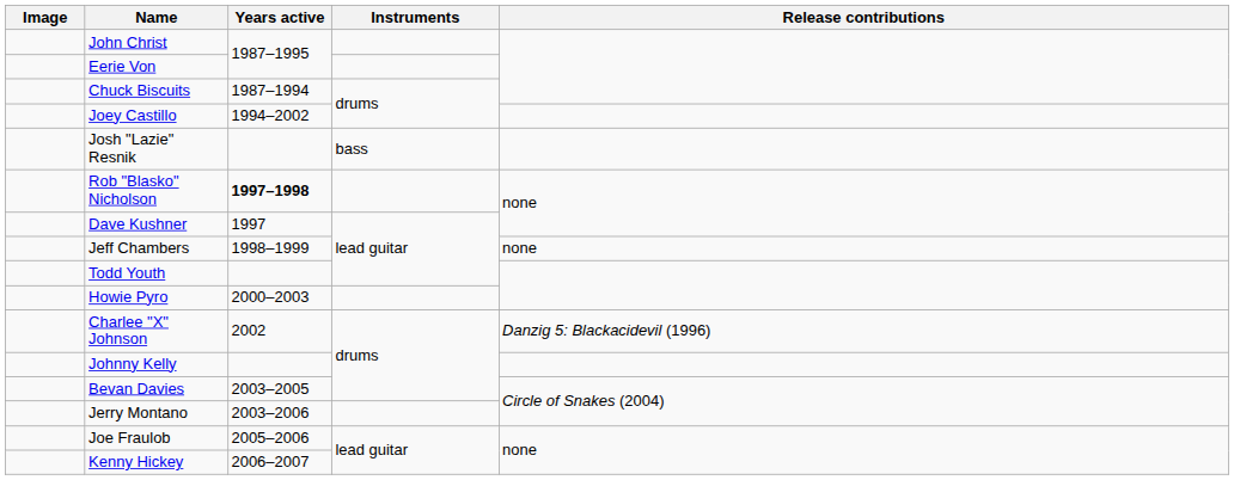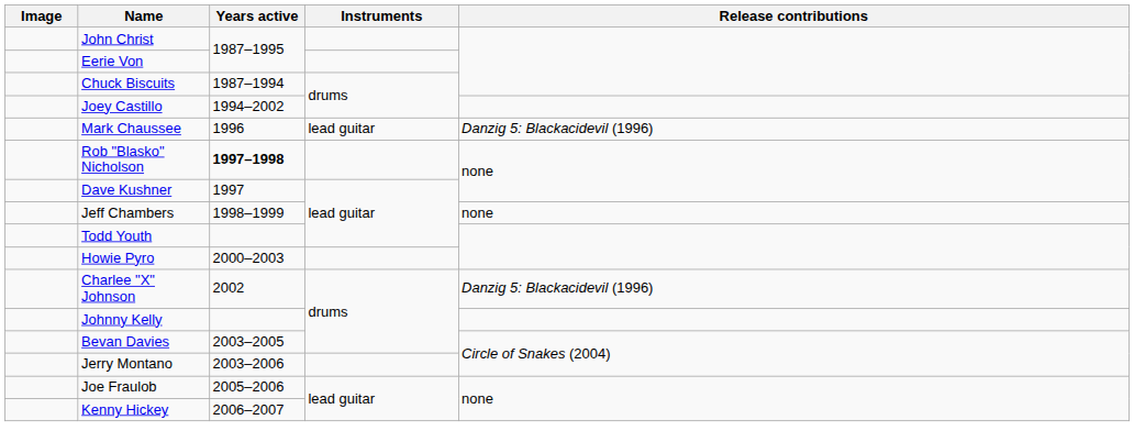- row: Josh "Lazie" Resnik | bass
+ row: Mark Chaussee | 1996 | lead guitar | Danzig 5: Blackacidevil (1996)
